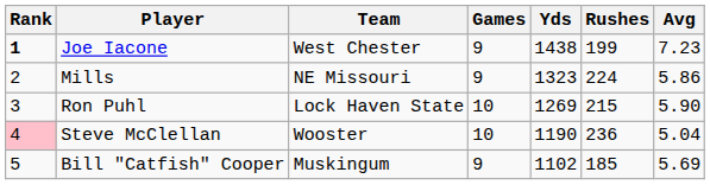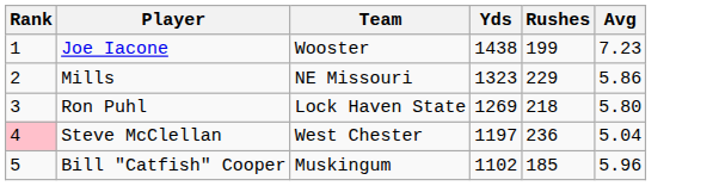- column: Games | 9 | 9 | 10 | 10 | 9
Joe Iacone | Rank: bold -> normal
Joe Iacone | Team: West Chester -> Wooster
Mills | Rushes: 224 -> 229
Ron Puhl | Rushes: 215 -> 218
Ron Puhl | Avg: 5.90 -> 5.80
Steve McClellan | Team: Wooster -> West Chester
Steve McClellan | Yds: 1190 -> 1197
Bill "Catfish" Cooper | Avg: 5.69 -> 5.96
